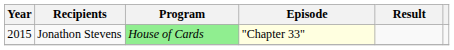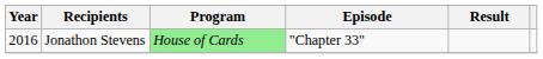Jonathon Stevens | Year: 2015 -> 2016
Jonathon Stevens | Episode: lightyellow background -> no background
